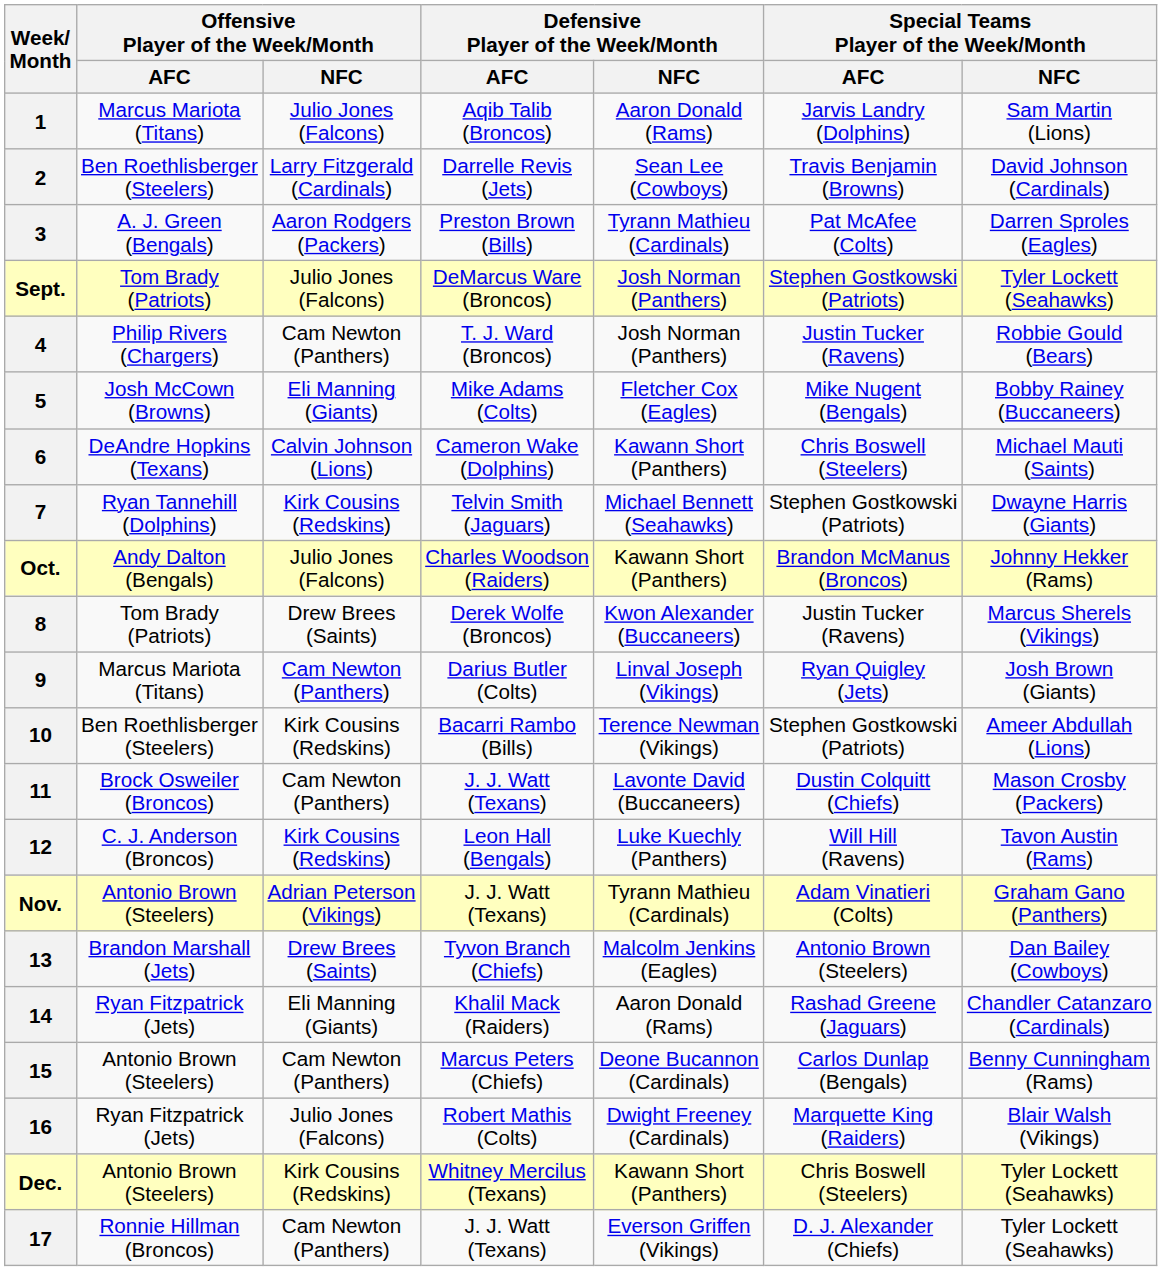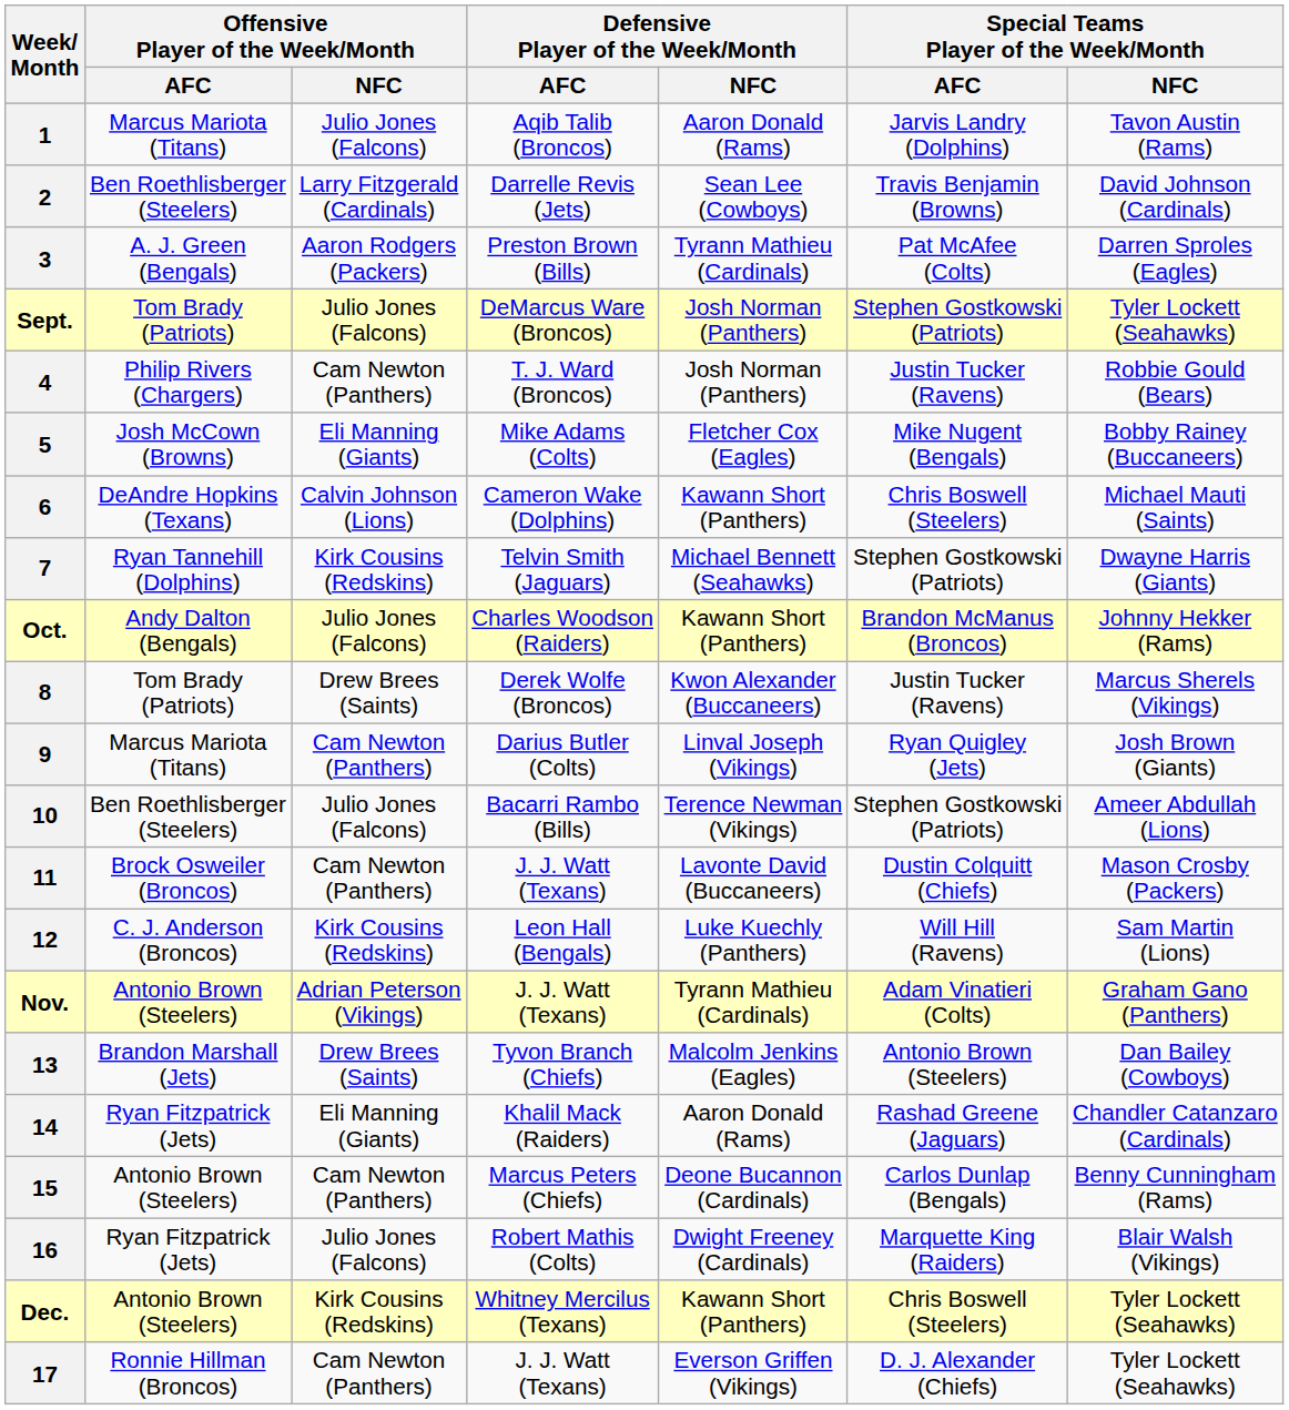Aqib Talib (Broncos) | Special Teams Player of the Week/Month / NFC: Sam Martin (Lions) -> Tavon Austin (Rams)
Bacarri Rambo (Bills) | Offensive Player of the Week/Month / NFC: Kirk Cousins (Redskins) -> Julio Jones (Falcons)
Leon Hall (Bengals) | Special Teams Player of the Week/Month / NFC: Tavon Austin (Rams) -> Sam Martin (Lions)
